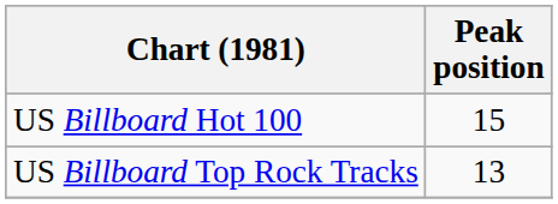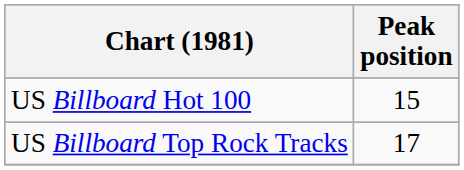US Billboard Top Rock Tracks | Peak position: 13 -> 17
